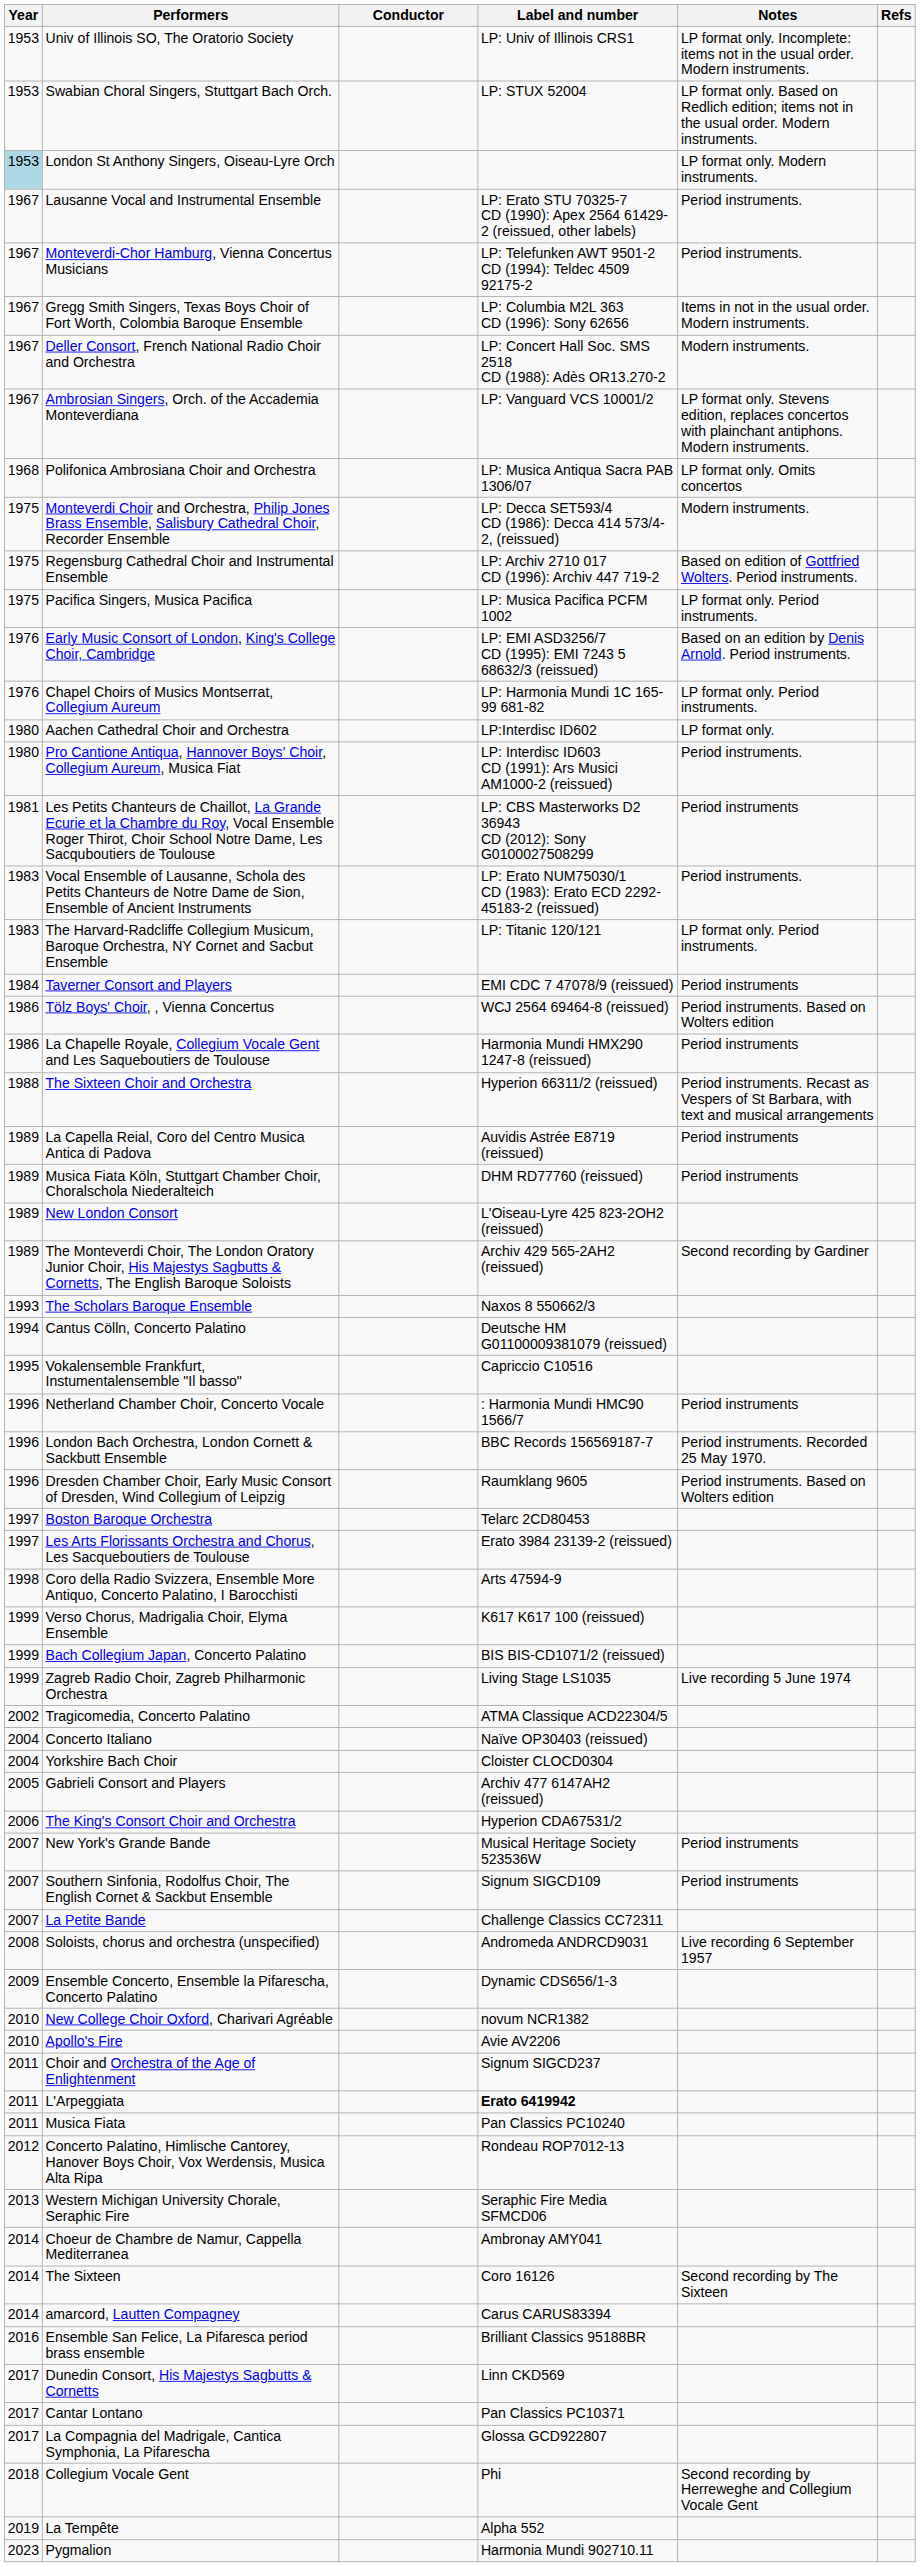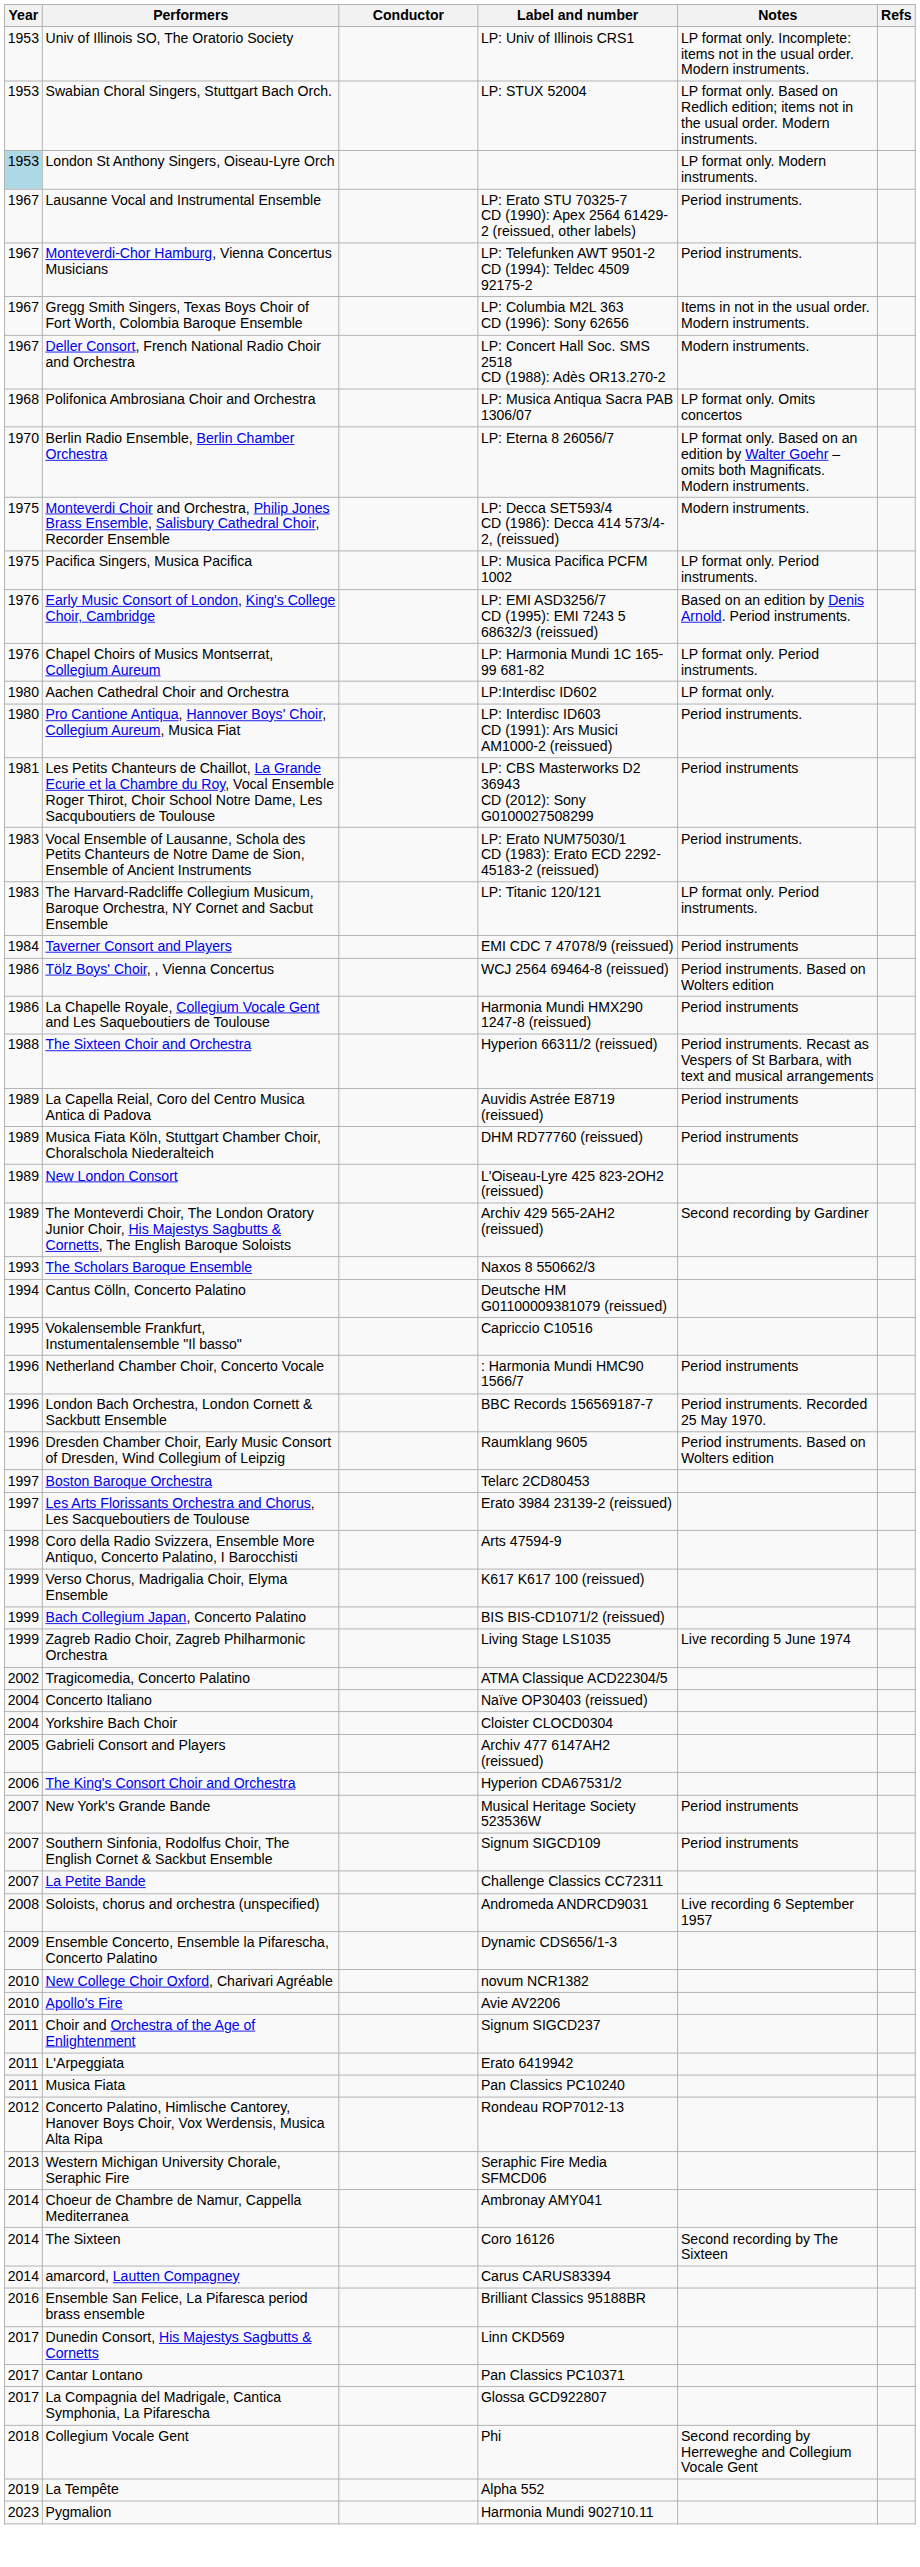- row: 1967 | Ambrosian Singers, Orch. of the Accademia Monteverdiana | LP: Vanguard VCS 10001/2 | LP format only. Stevens edition, replaces concertos with plainchant antiphons. Modern instruments.
+ row: 1970 | Berlin Radio Ensemble, Berlin Chamber Orchestra | LP: Eterna 8 26056/7 | LP format only. Based on an edition by Walter Goehr – omits both Magnificats. Modern instruments.
- row: 1975 | Regensburg Cathedral Choir and Instrumental Ensemble | LP: Archiv 2710 017 CD (1996): Archiv 447 719-2 | Based on edition of Gottfried Wolters. Period instruments.
L'Arpeggiata | Label and number: bold -> normal
